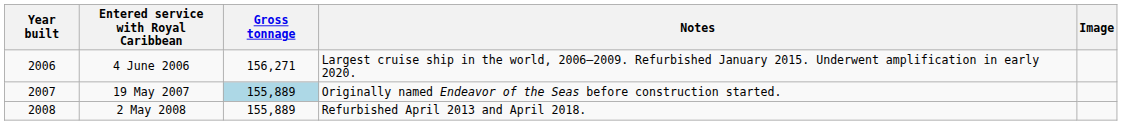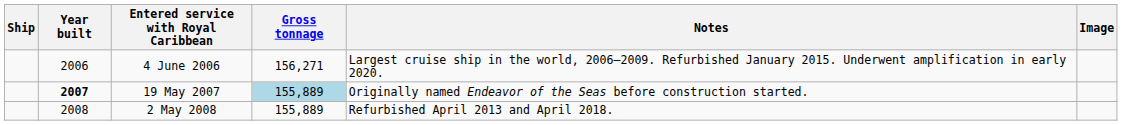+ column: Ship
19 May 2007 | Year built: normal -> bold
